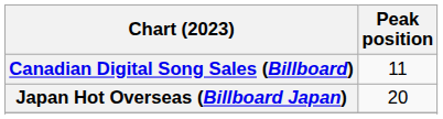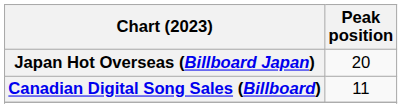rows swapped: Canadian Digital Song Sales (Billboard) <-> Japan Hot Overseas (Billboard Japan)
